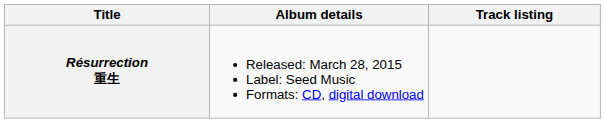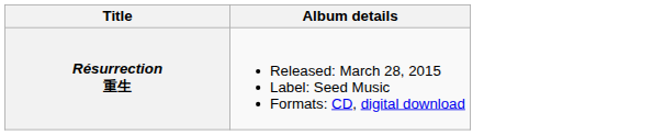- column: Track listing
